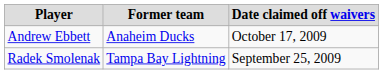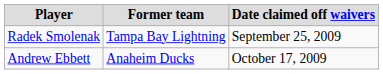rows swapped: Radek Smolenak <-> Andrew Ebbett
